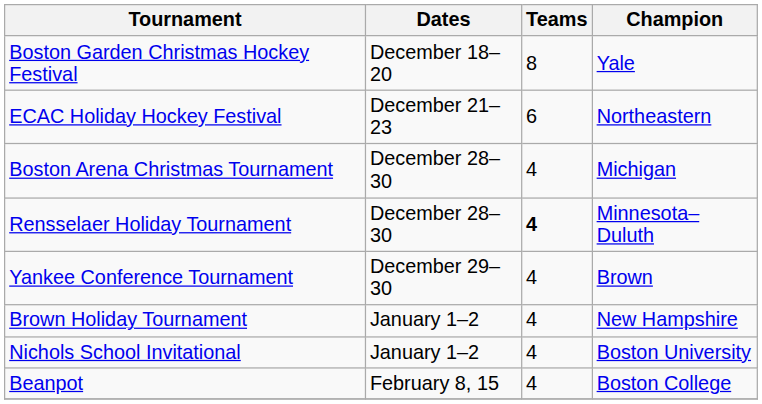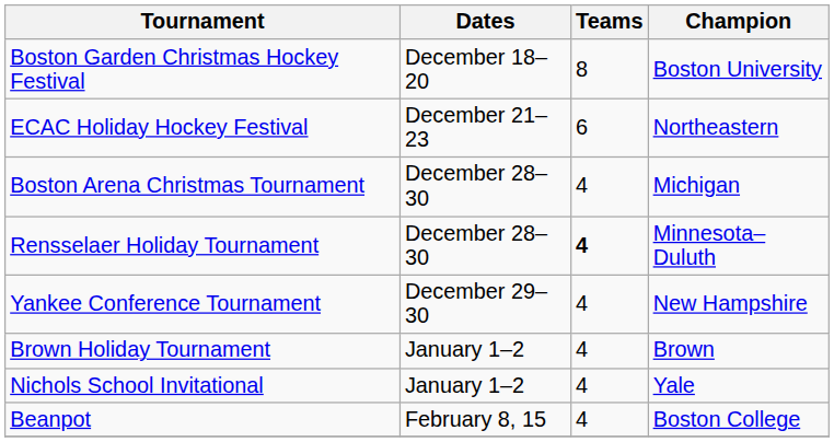Boston Garden Christmas Hockey Festival | Champion: Yale -> Boston University
Yankee Conference Tournament | Champion: Brown -> New Hampshire
Brown Holiday Tournament | Champion: New Hampshire -> Brown
Nichols School Invitational | Champion: Boston University -> Yale
